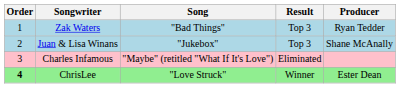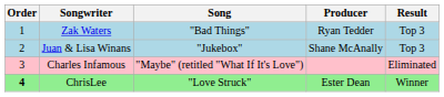columns swapped: Producer <-> Result
